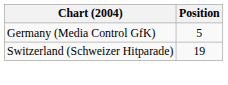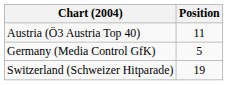+ row: Austria (Ö3 Austria Top 40) | 11
